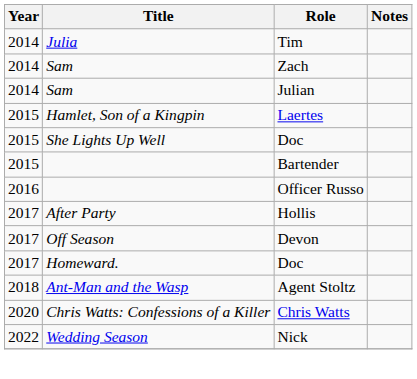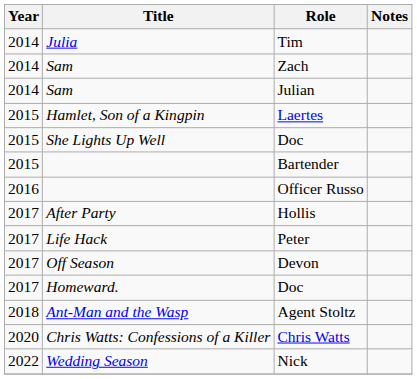+ row: 2017 | Life Hack | Peter
